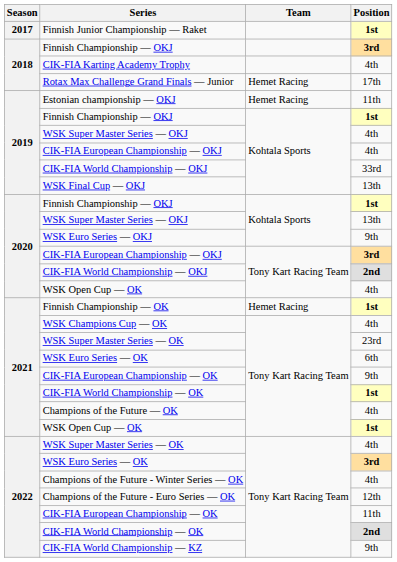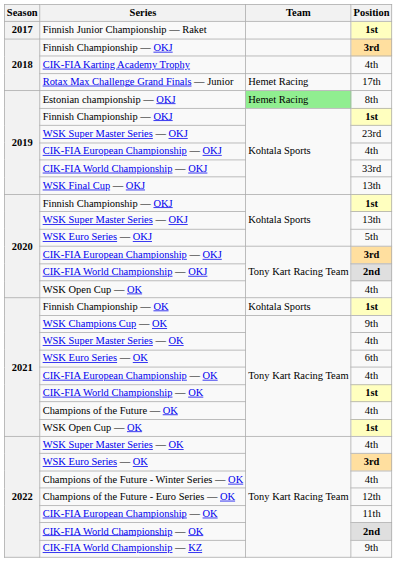Estonian championship — OKJ | Team: no background -> lightgreen background
Estonian championship — OKJ | Position: 11th -> 8th
2019 / WSK Super Master Series — OKJ | Position: 4th -> 23rd
WSK Euro Series — OKJ | Position: 9th -> 5th
Finnish Championship — OK | Team: Hemet Racing -> Kohtala Sports
WSK Champions Cup — OK | Position: 4th -> 9th
2021 / WSK Super Master Series — OK | Position: 23rd -> 4th
2021 / CIK-FIA European Championship — OK | Position: 9th -> 4th
